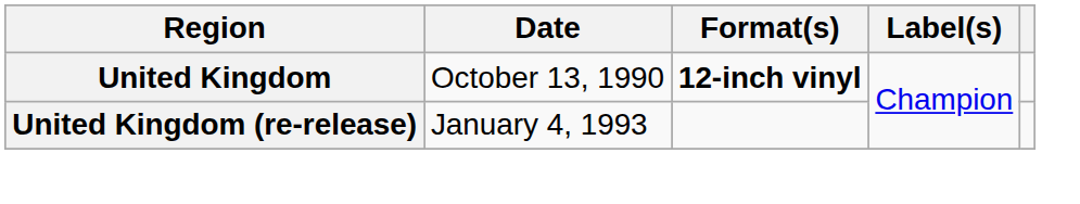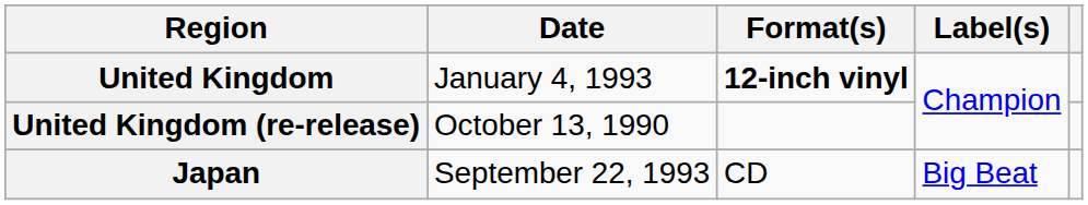United Kingdom | Date: October 13, 1990 -> January 4, 1993
United Kingdom (re-release) | Date: January 4, 1993 -> October 13, 1990
+ row: Japan | September 22, 1993 | CD | Big Beat
